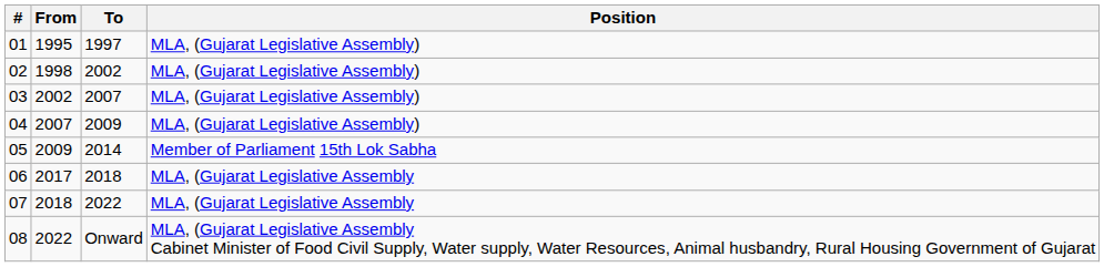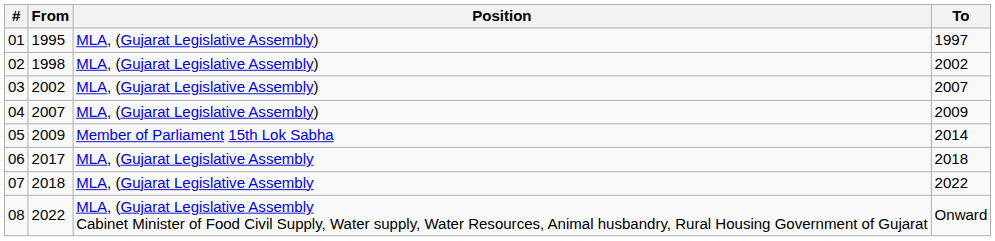columns swapped: To <-> Position
